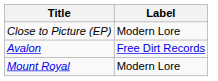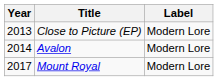+ column: Year | 2013 | 2014 | 2017
Avalon | Label: Free Dirt Records -> Modern Lore
